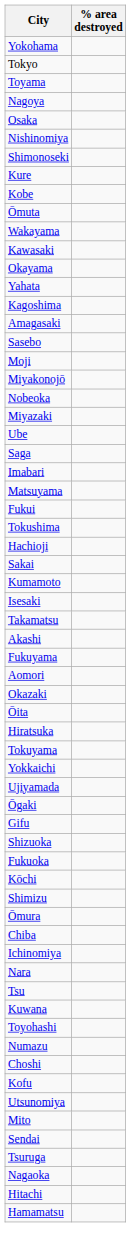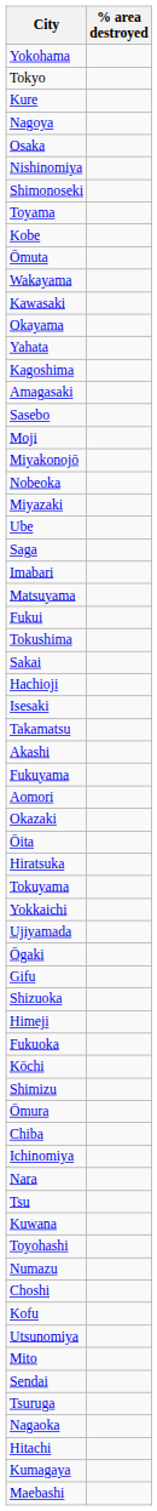rows swapped: Toyama <-> Kure
rows swapped: Sakai <-> Hachioji
- row: Kumamoto
+ row: Himeji
+ row: Kumagaya
- row: Hamamatsu
+ row: Maebashi
